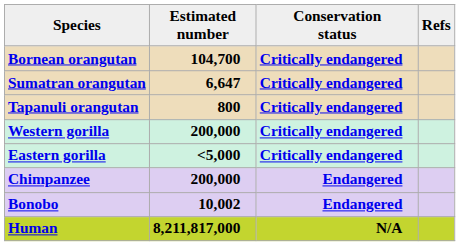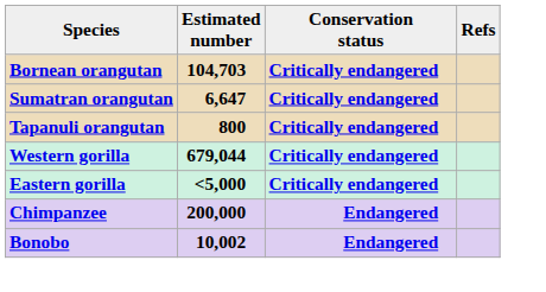Bornean orangutan | Estimated number: 104,700 -> 104,703
Western gorilla | Estimated number: 200,000 -> 679,044
- row: Human | 8,211,817,000 | N/A
